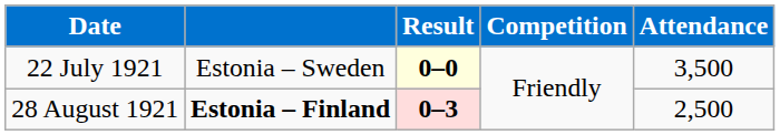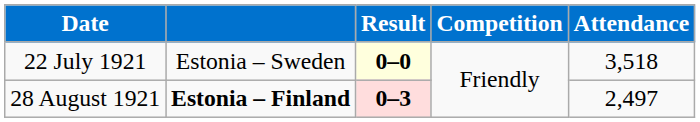22 July 1921 | Attendance: 3,500 -> 3,518
28 August 1921 | Attendance: 2,500 -> 2,497
